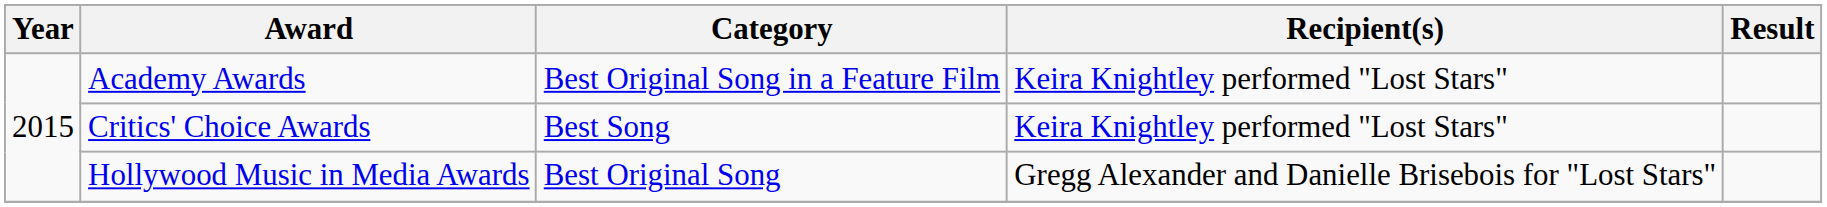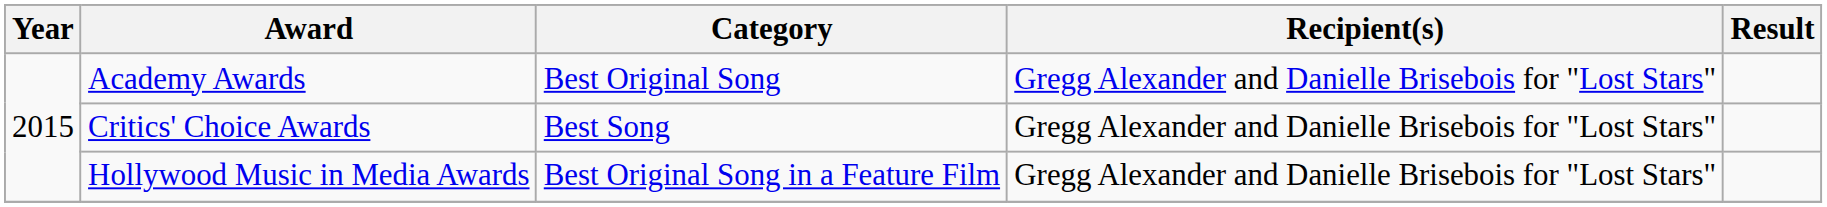Academy Awards | Category: Best Original Song in a Feature Film -> Best Original Song
Academy Awards | Recipient(s): Keira Knightley performed "Lost Stars" -> Gregg Alexander and Danielle Brisebois for "Lost Stars"
Critics' Choice Awards | Recipient(s): Keira Knightley performed "Lost Stars" -> Gregg Alexander and Danielle Brisebois for "Lost Stars"
Hollywood Music in Media Awards | Category: Best Original Song -> Best Original Song in a Feature Film
